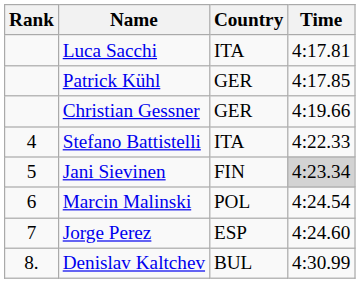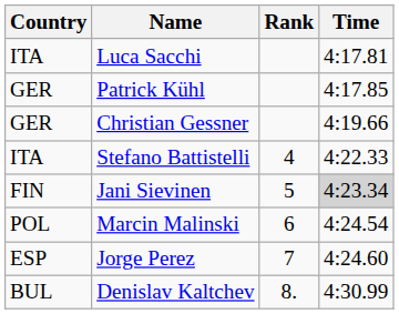columns swapped: Rank <-> Country
